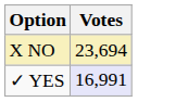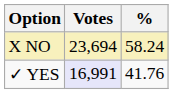+ column: % | 58.24 | 41.76
